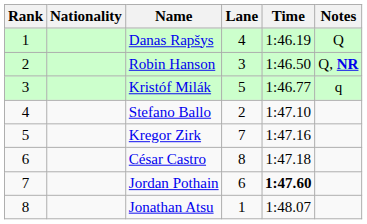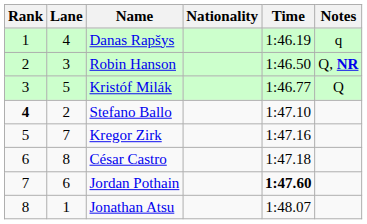columns swapped: Lane <-> Nationality
Danas Rapšys | Notes: Q -> q
Kristóf Milák | Notes: q -> Q
Stefano Ballo | Rank: normal -> bold
